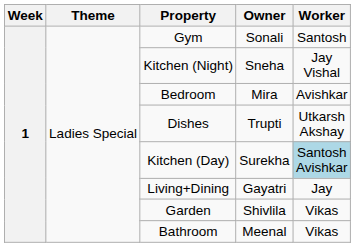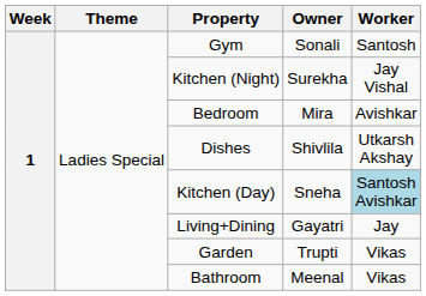Kitchen (Night) | Owner: Sneha -> Surekha
Dishes | Owner: Trupti -> Shivlila
Kitchen (Day) | Owner: Surekha -> Sneha
Garden | Owner: Shivlila -> Trupti
